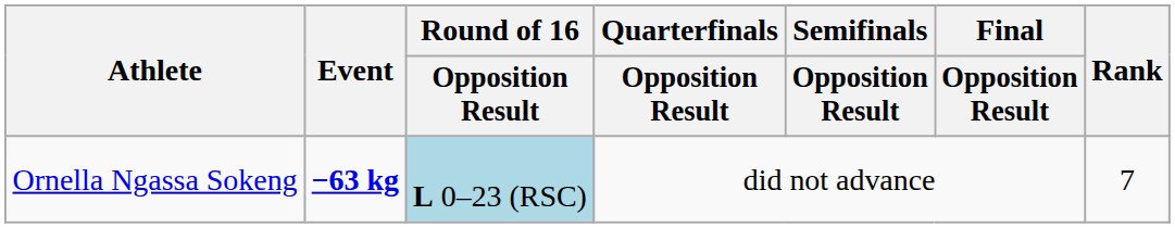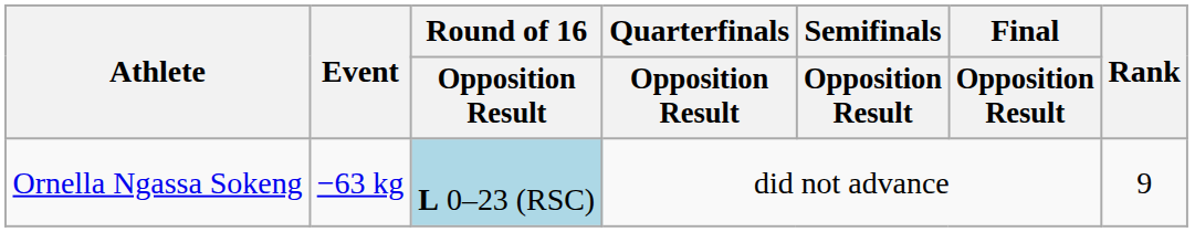Ornella Ngassa Sokeng | Event: bold -> normal
Ornella Ngassa Sokeng | Rank: 7 -> 9
